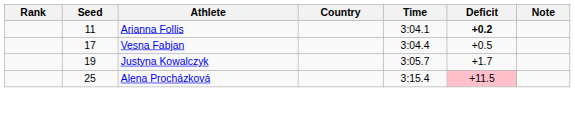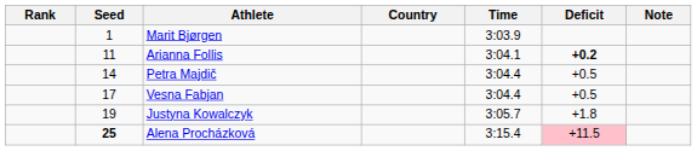+ row: 1 | Marit Bjørgen | 3:03.9
+ row: 14 | Petra Majdič | 3:04.4 | +0.5
Justyna Kowalczyk | Deficit: +1.7 -> +1.8
Alena Procházková | Seed: normal -> bold
